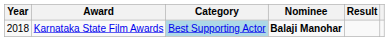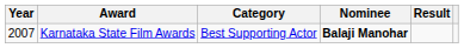Karnataka State Film Awards | Year: 2018 -> 2007
Karnataka State Film Awards | Category: lightblue background -> no background
